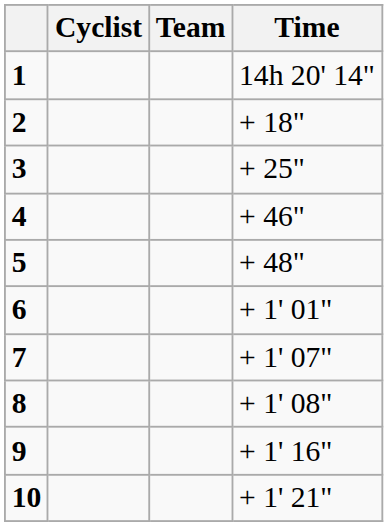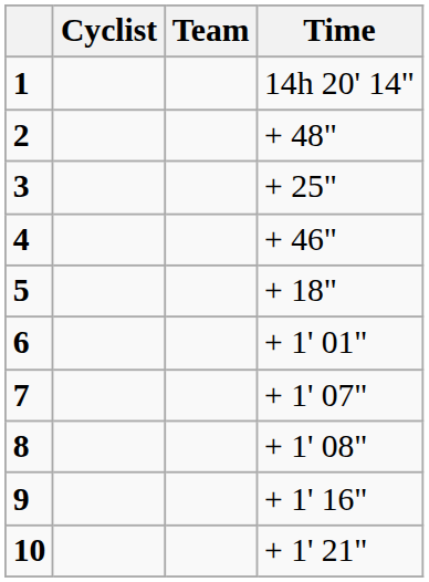2 | Time: + 18" -> + 48"
5 | Time: + 48" -> + 18"
